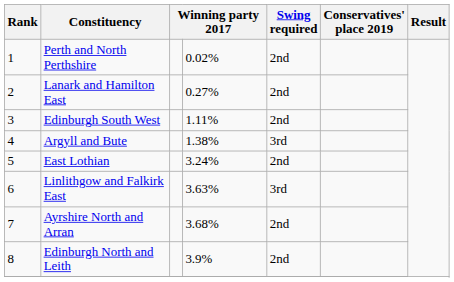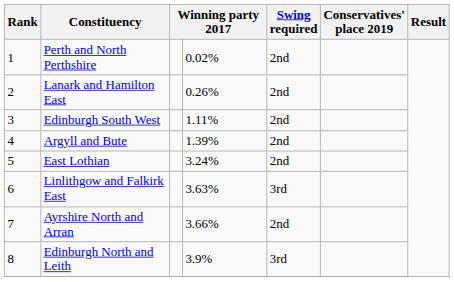Lanark and Hamilton East | column 4: 0.27% -> 0.26%
Argyll and Bute | column 4: 1.38% -> 1.39%
Argyll and Bute | Swing required: 3rd -> 2nd
Ayrshire North and Arran | column 4: 3.68% -> 3.66%
Edinburgh North and Leith | Swing required: 2nd -> 3rd
